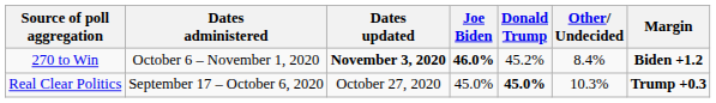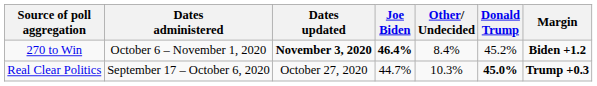columns swapped: Donald Trump <-> Other/ Undecided
270 to Win | Joe Biden: 46.0% -> 46.4%
Real Clear Politics | Joe Biden: 45.0% -> 44.7%
